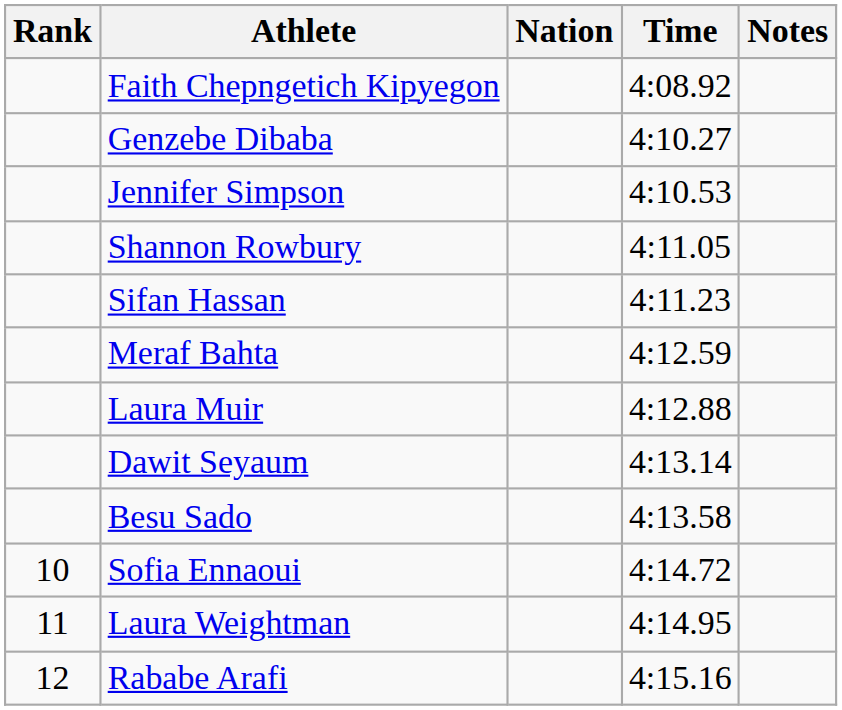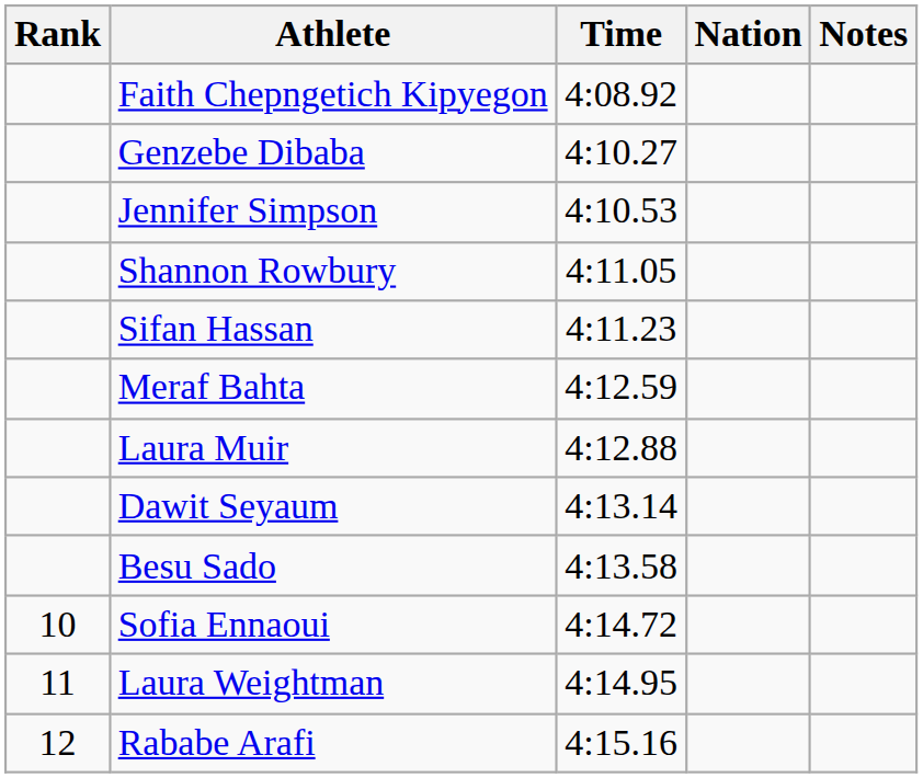columns swapped: Nation <-> Time
